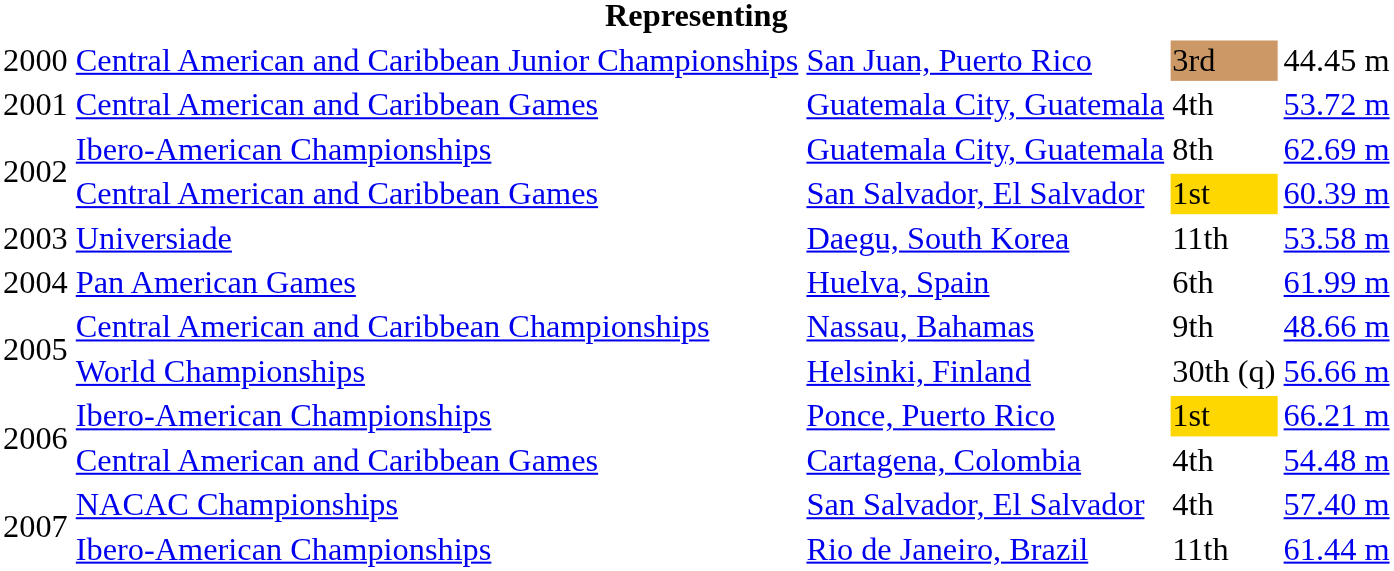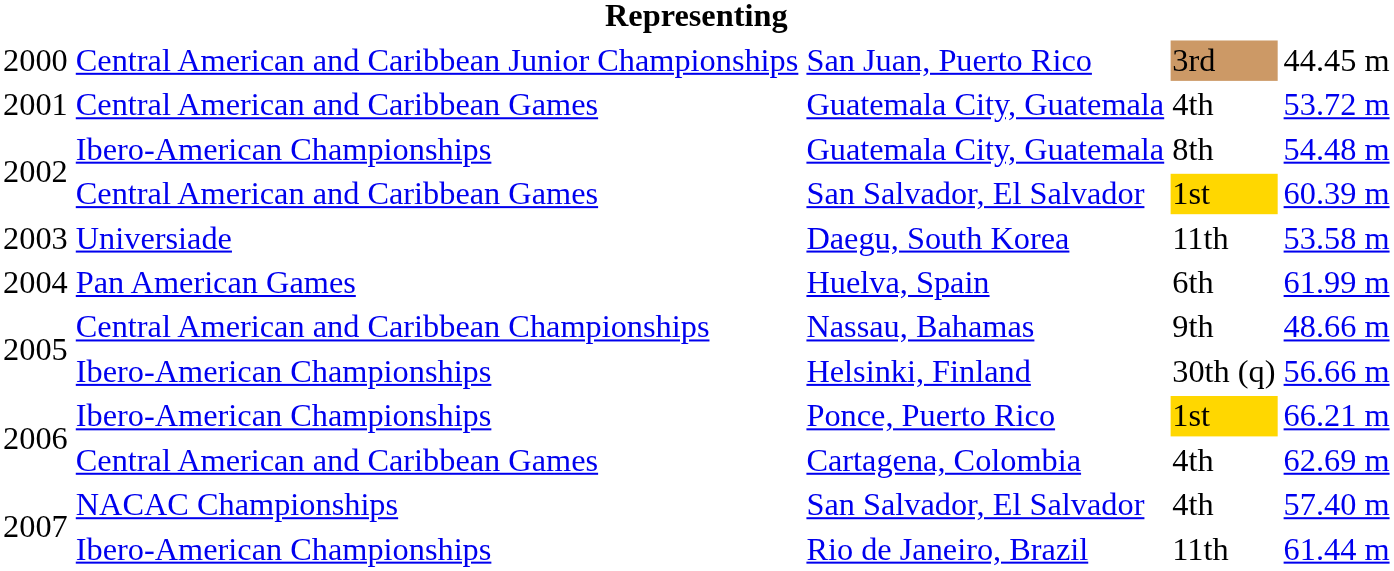2002 / Guatemala City, Guatemala | column 5: 62.69 m -> 54.48 m
Helsinki, Finland | column 2: World Championships -> Ibero-American Championships
Cartagena, Colombia | column 5: 54.48 m -> 62.69 m
